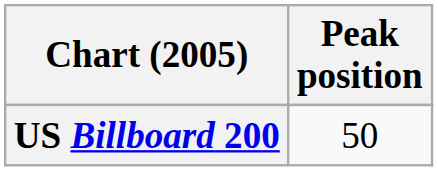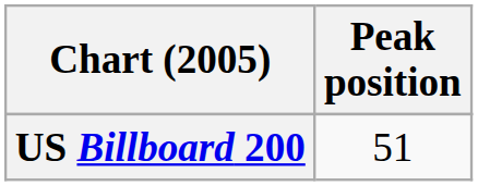US Billboard 200 | Peak position: 50 -> 51
